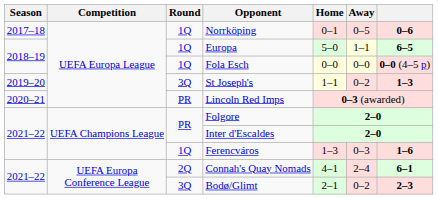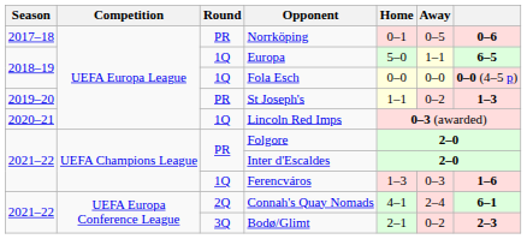Norrköping | Round: 1Q -> PR
St Joseph's | Round: 3Q -> PR
Lincoln Red Imps | Round: PR -> 1Q
